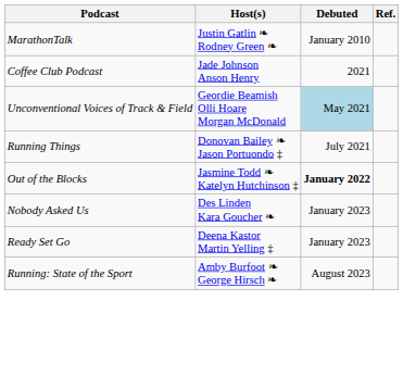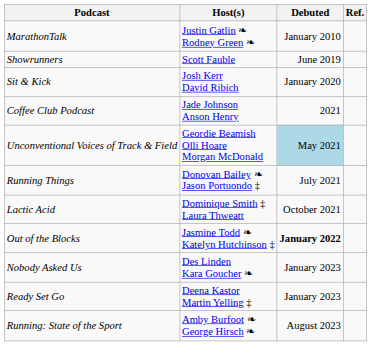+ row: Showrunners | Scott Fauble | June 2019
+ row: Sit & Kick | Josh Kerr David Ribich | January 2020
+ row: Lactic Acid | Dominique Smith ‡ Laura Thweatt | October 2021
